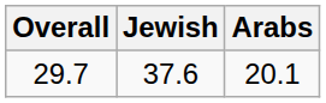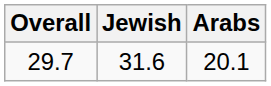29.7 | Jewish: 37.6 -> 31.6
